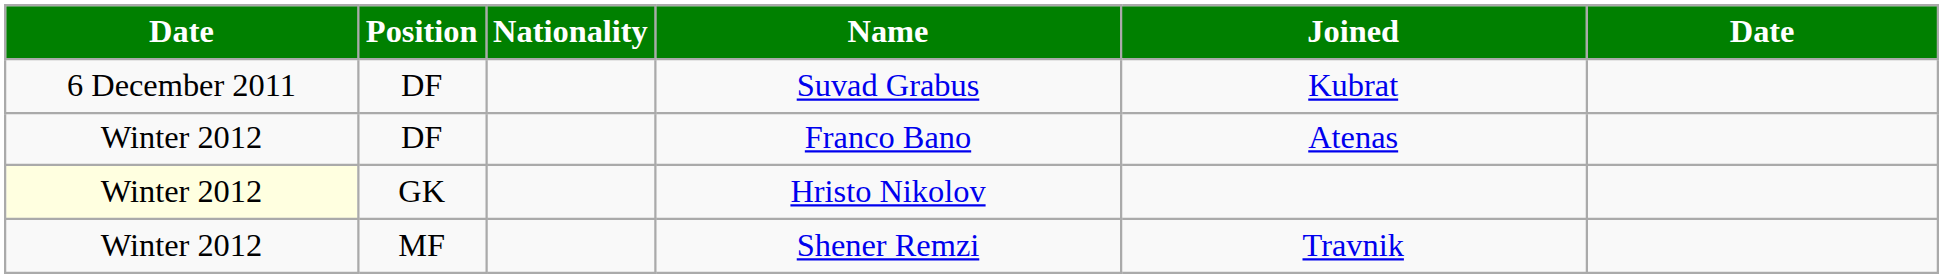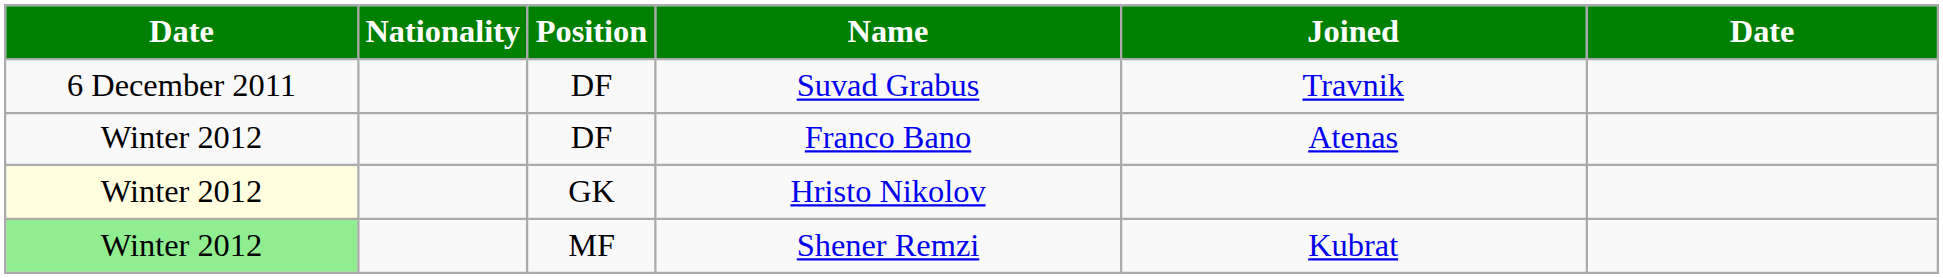columns swapped: Position <-> Nationality
Suvad Grabus | Joined: Kubrat -> Travnik
Shener Remzi | column 1: no background -> lightgreen background
Shener Remzi | Joined: Travnik -> Kubrat
